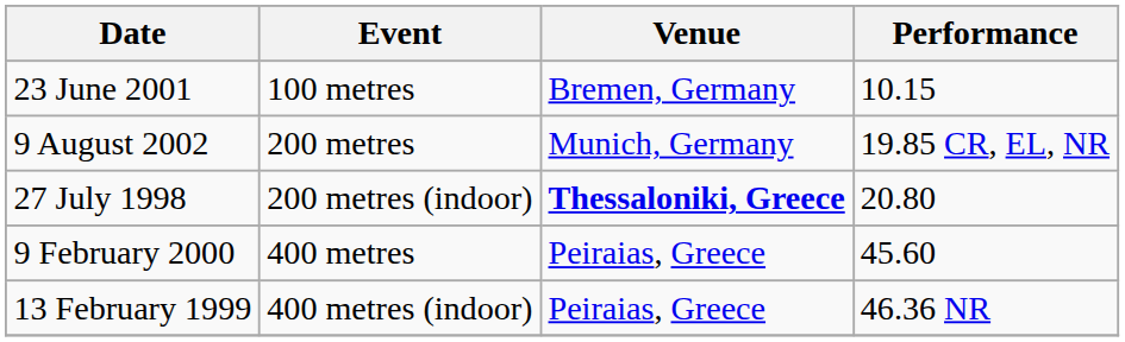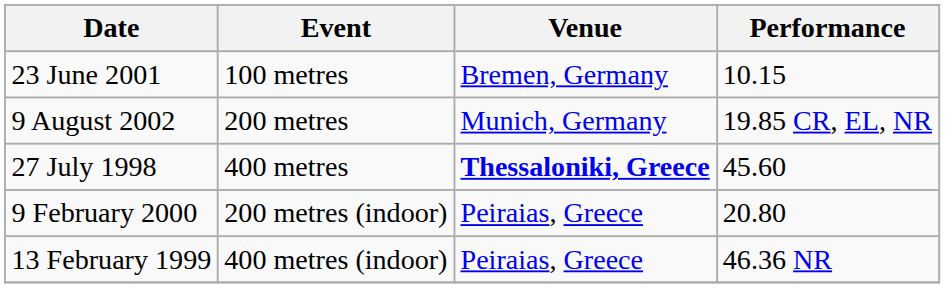27 July 1998 | Event: 200 metres (indoor) -> 400 metres
27 July 1998 | Performance: 20.80 -> 45.60
9 February 2000 | Event: 400 metres -> 200 metres (indoor)
9 February 2000 | Performance: 45.60 -> 20.80
